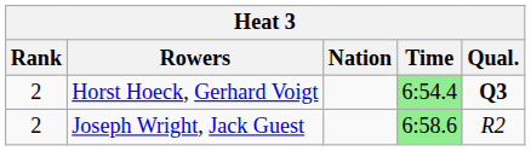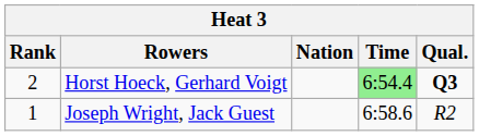Joseph Wright, Jack Guest | Rank: 2 -> 1
Joseph Wright, Jack Guest | Time: lightgreen background -> no background
